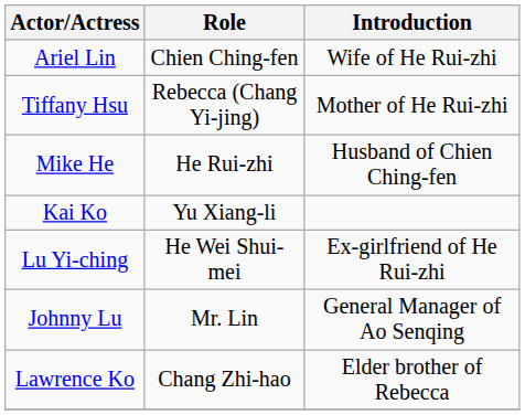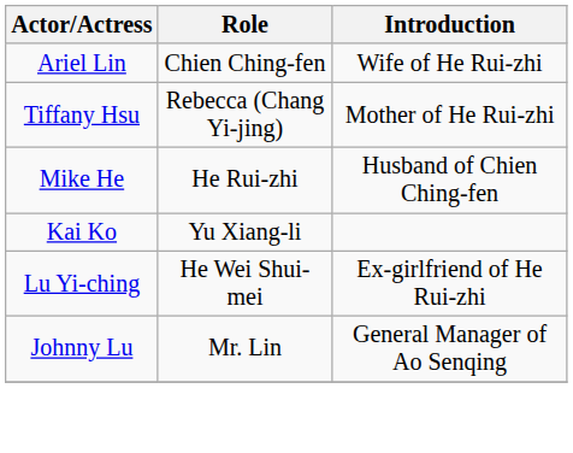- row: Lawrence Ko | Chang Zhi-hao | Elder brother of Rebecca
